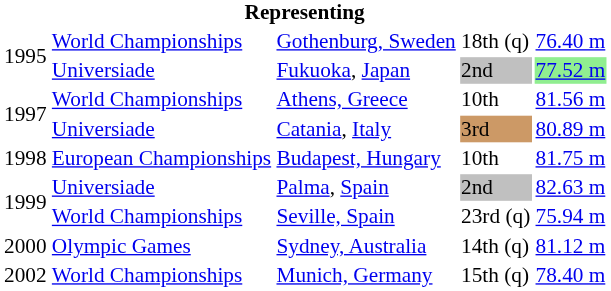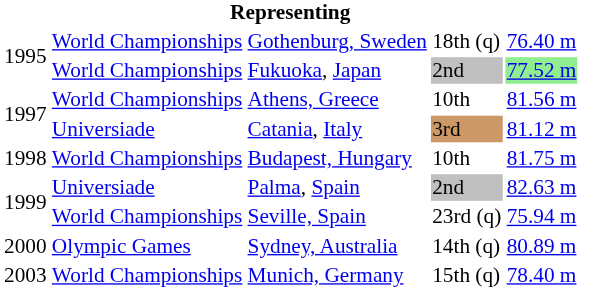Fukuoka, Japan | column 2: Universiade -> World Championships
Catania, Italy | column 5: 80.89 m -> 81.12 m
Budapest, Hungary | column 2: European Championships -> World Championships
Sydney, Australia | column 5: 81.12 m -> 80.89 m
Munich, Germany | column 1: 2002 -> 2003
